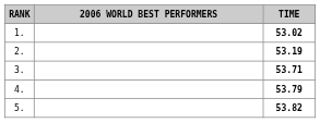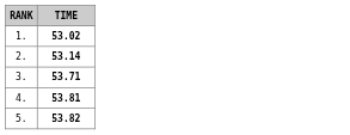- column: 2006 WORLD BEST PERFORMERS
2. | TIME: 53.19 -> 53.14
4. | TIME: 53.79 -> 53.81
